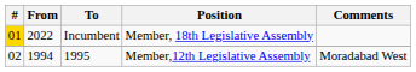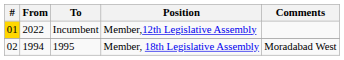Incumbent | Position: Member, 18th Legislative Assembly -> Member,12th Legislative Assembly
1995 | Position: Member,12th Legislative Assembly -> Member, 18th Legislative Assembly
